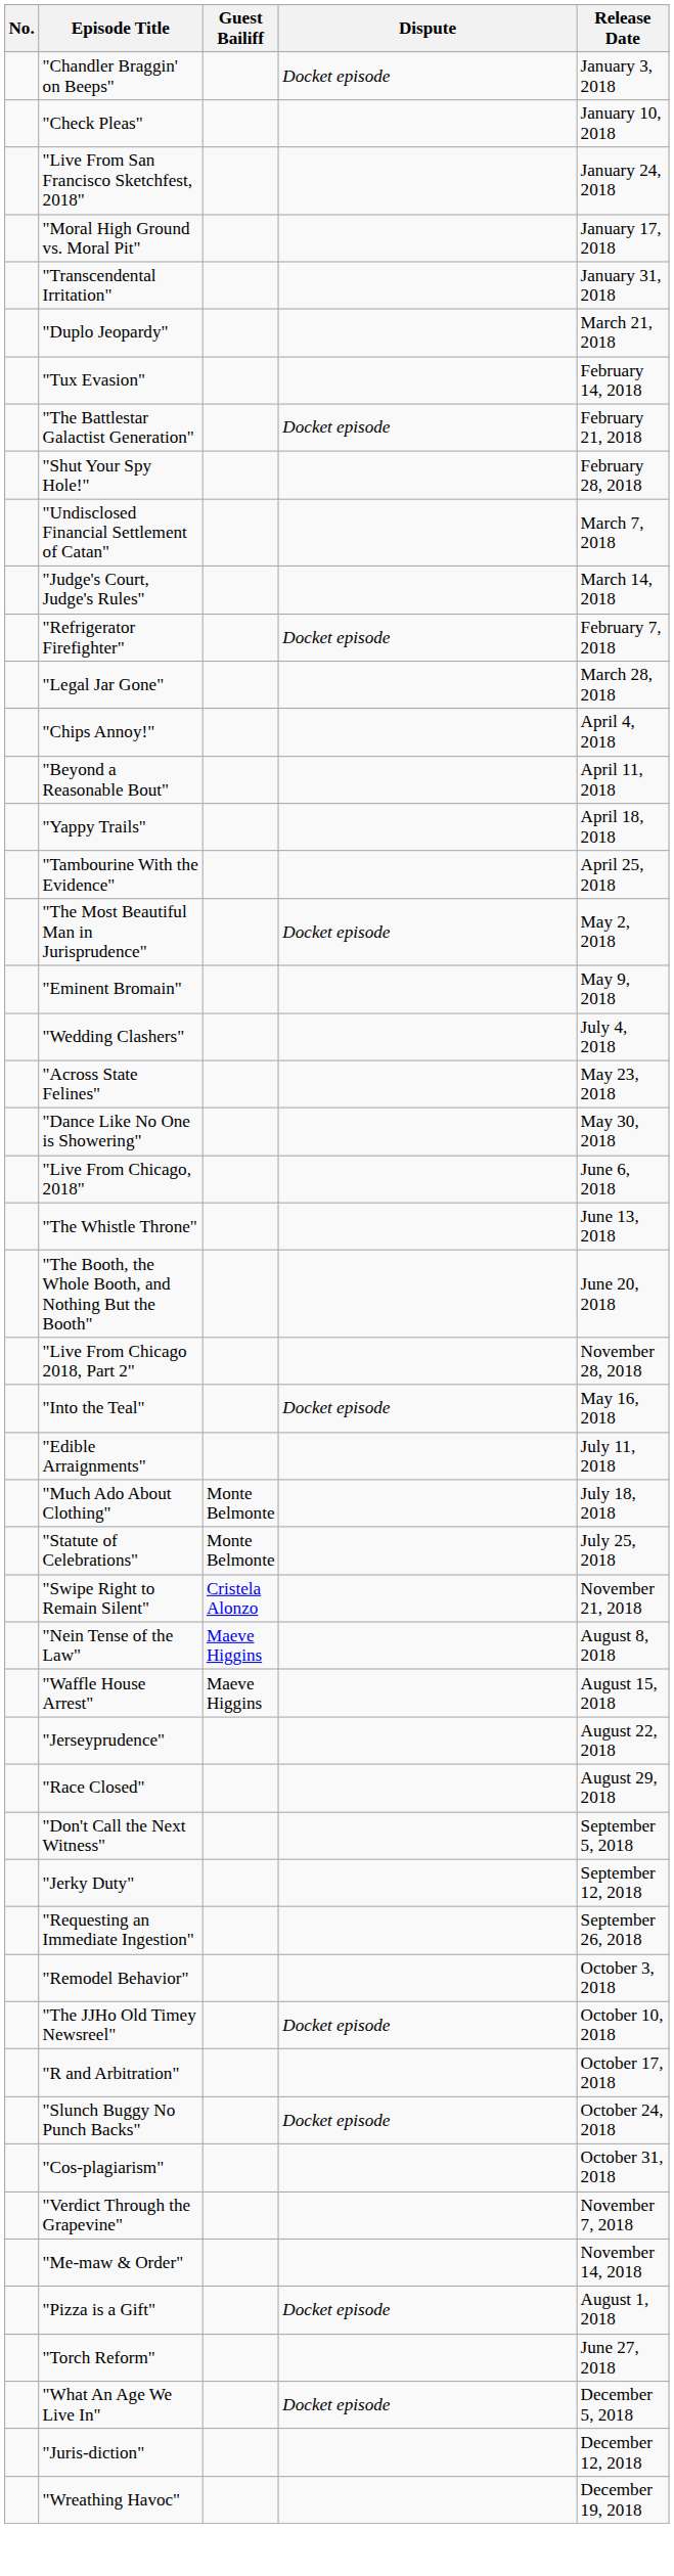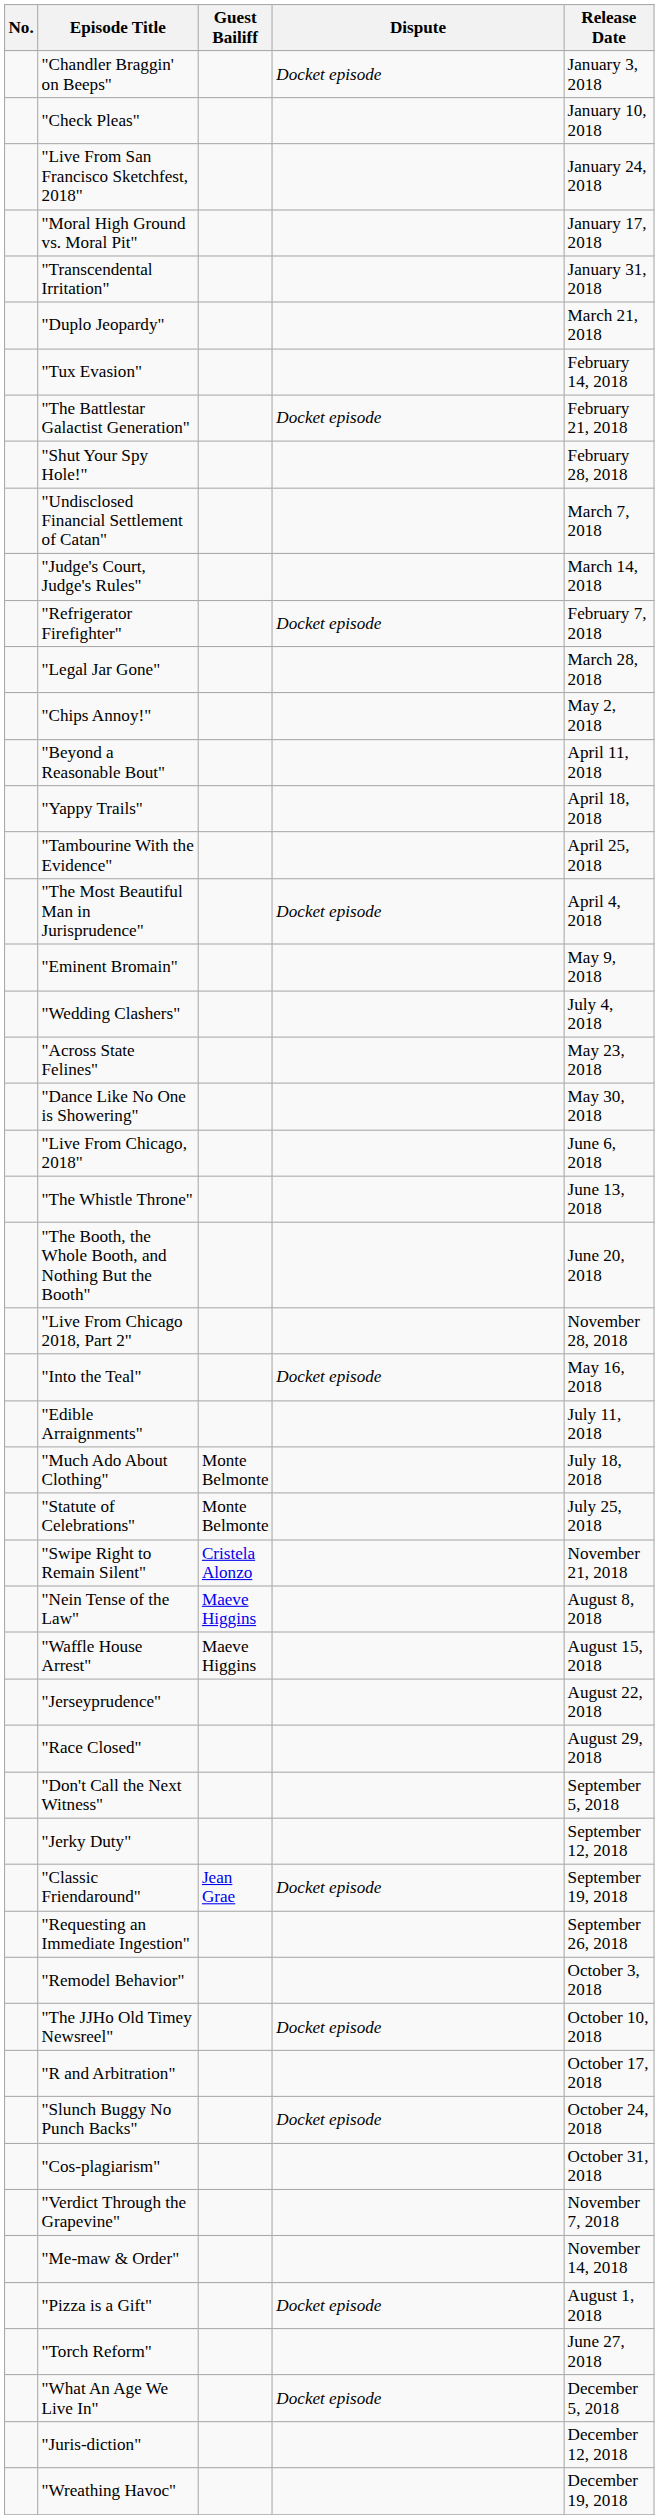"Chips Annoy!" | Release Date: April 4, 2018 -> May 2, 2018
"The Most Beautiful Man in Jurisprudence" | Release Date: May 2, 2018 -> April 4, 2018
+ row: "Classic Friendaround" | Jean Grae | Docket episode | September 19, 2018
